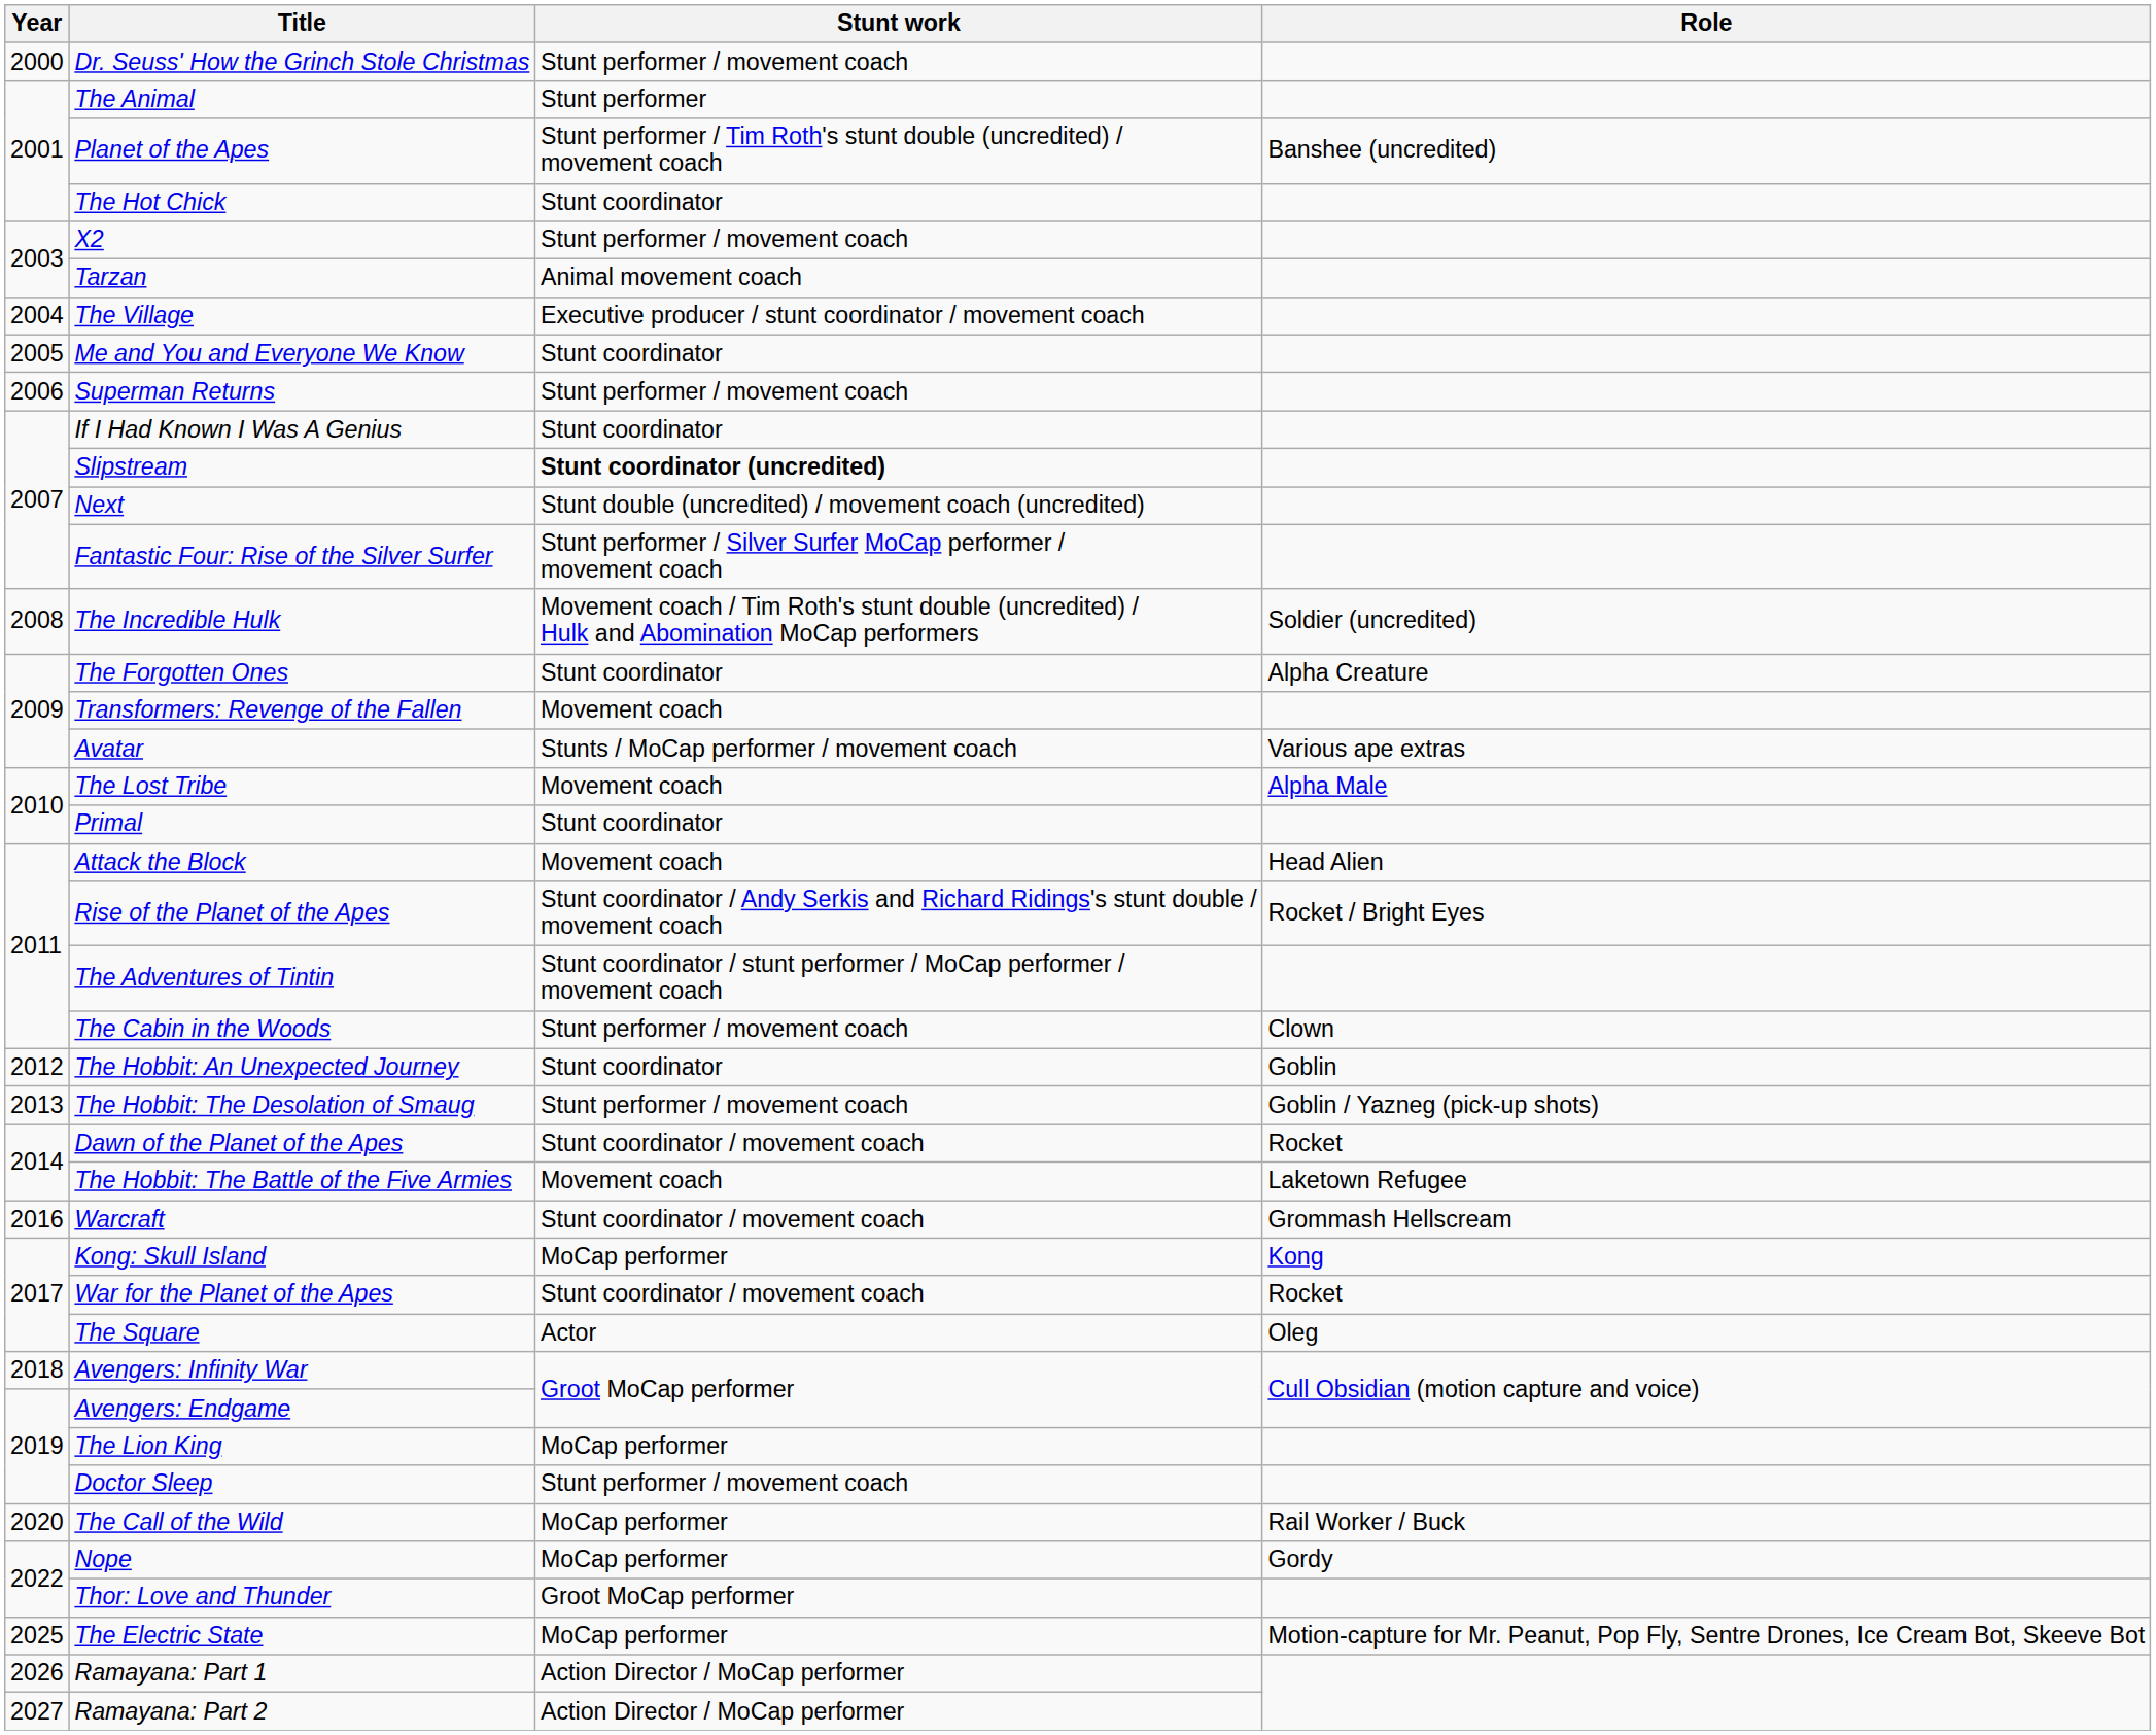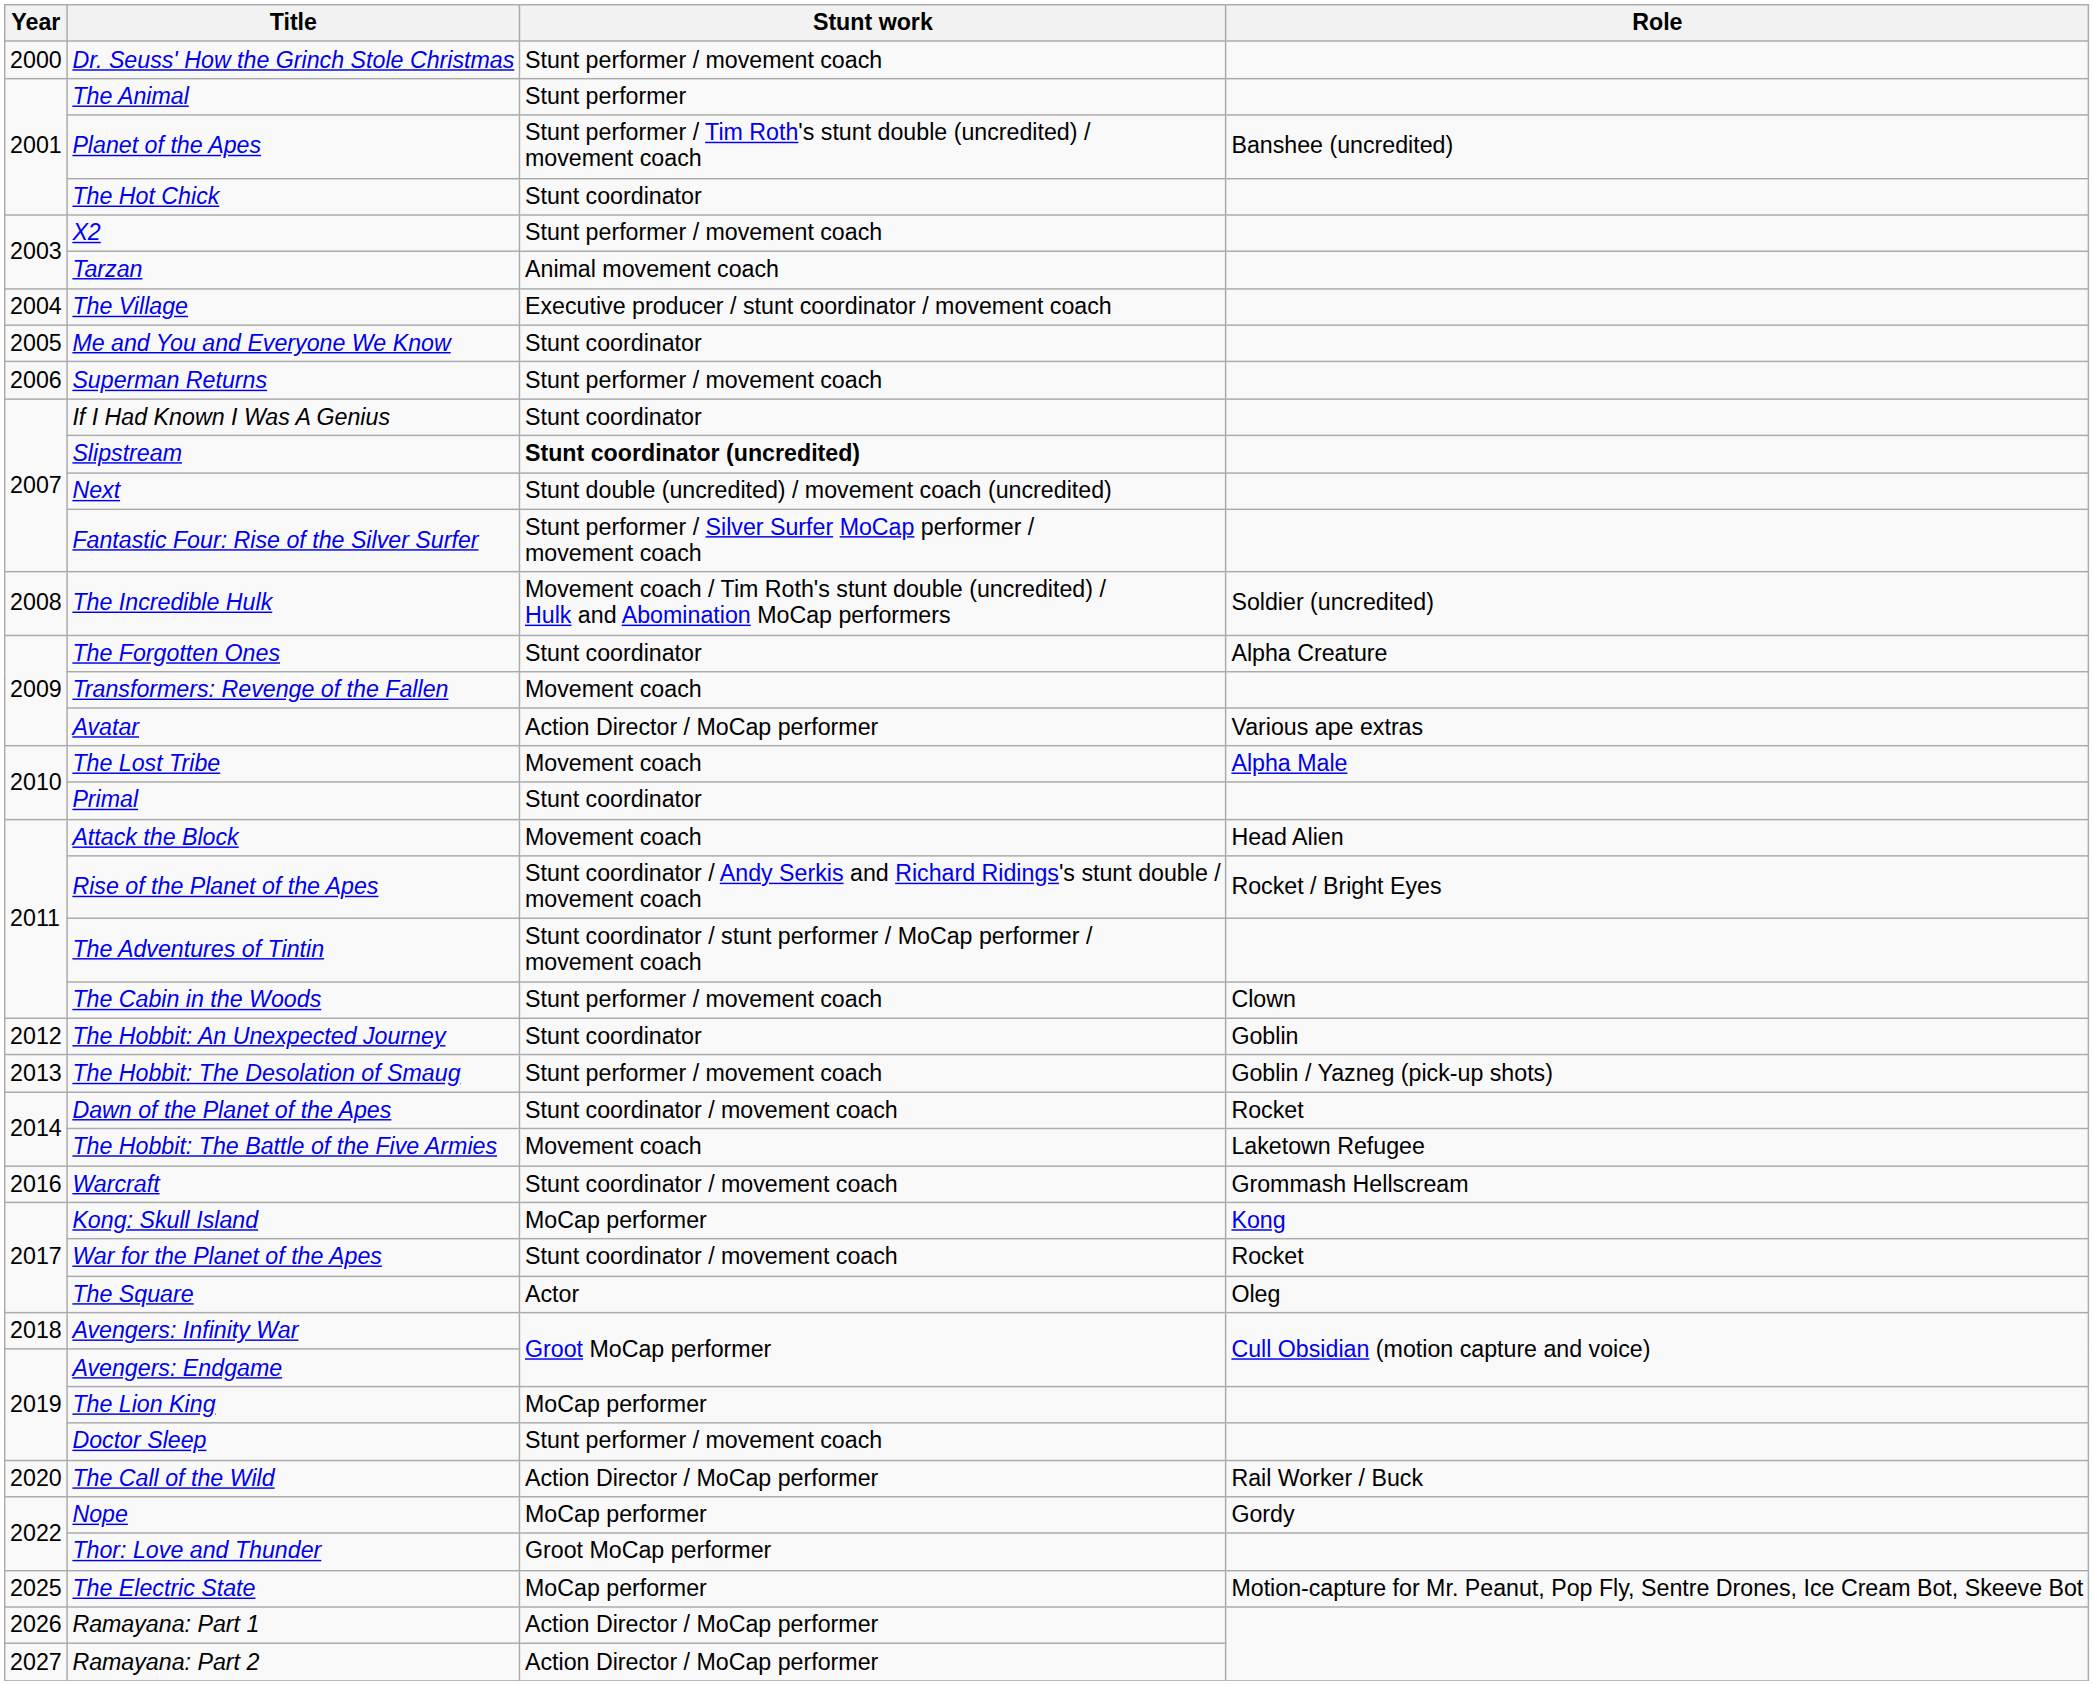Avatar | Stunt work: Stunts / MoCap performer / movement coach -> Action Director / MoCap performer
The Call of the Wild | Stunt work: MoCap performer -> Action Director / MoCap performer
